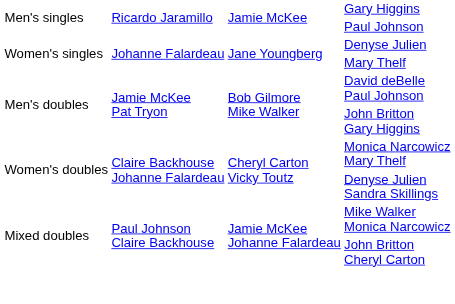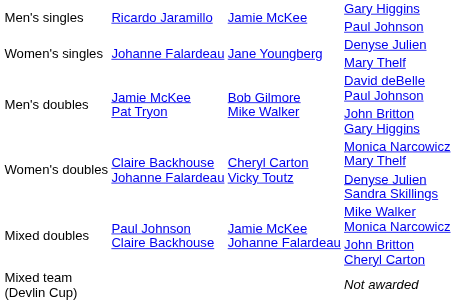+ row: Mixed team (Devlin Cup) | Not awarded
